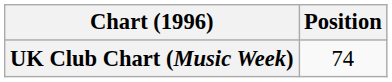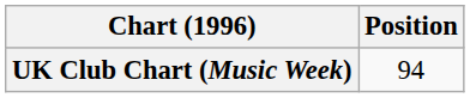UK Club Chart (Music Week) | Position: 74 -> 94
